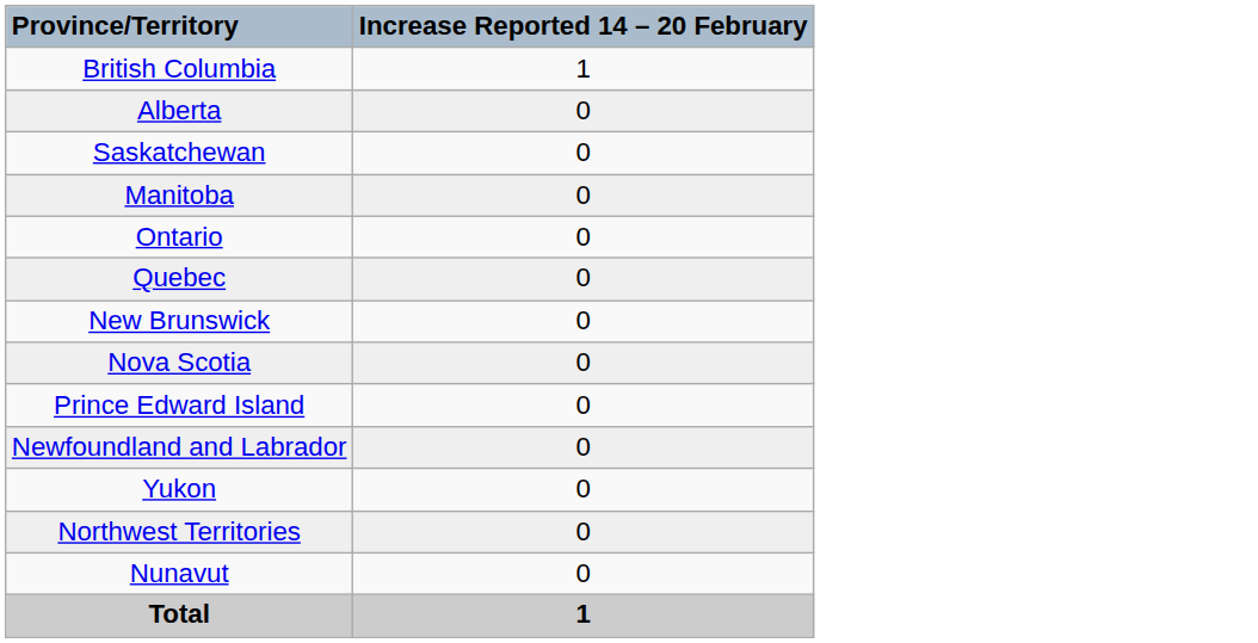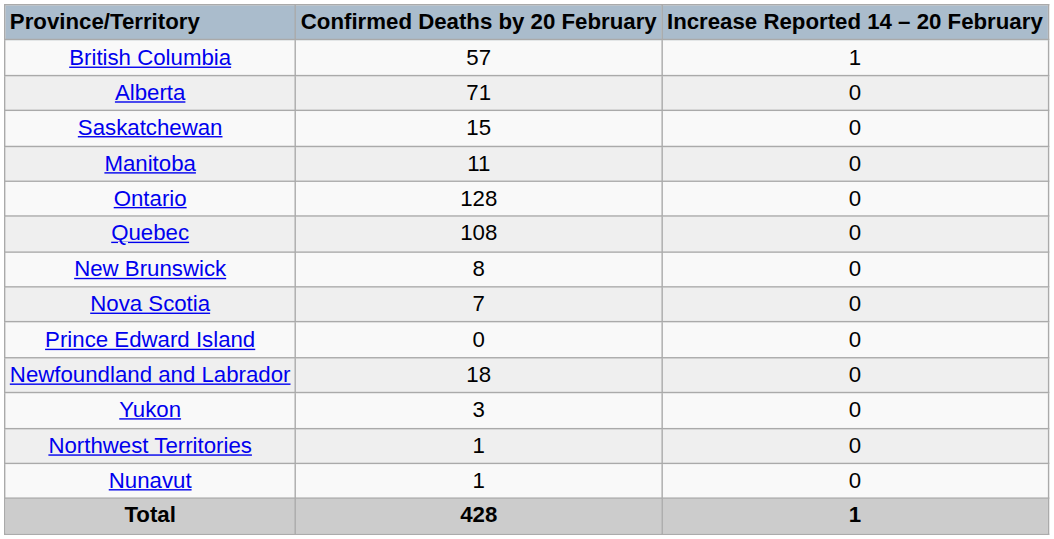+ column: Confirmed Deaths by 20 February | 57 | 71 | 15 | 11 | 128 | 108 | 8 | 7 | 0 | 18 | 3 | 1 | 1 | 428
